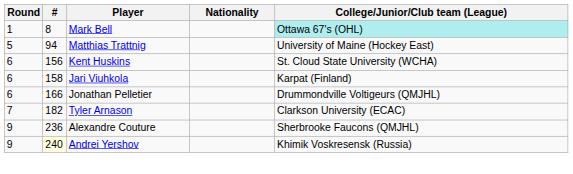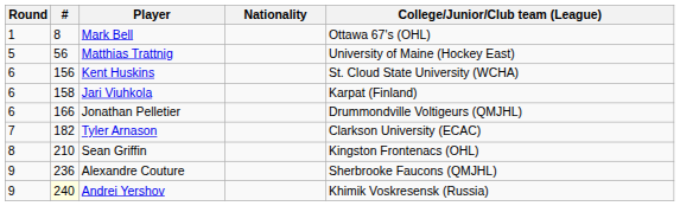Mark Bell | College/Junior/Club team (League): paleturquoise background -> no background
Matthias Trattnig | #: 94 -> 56
+ row: 8 | 210 | Sean Griffin | Kingston Frontenacs (OHL)
